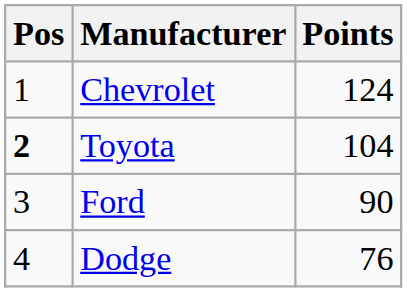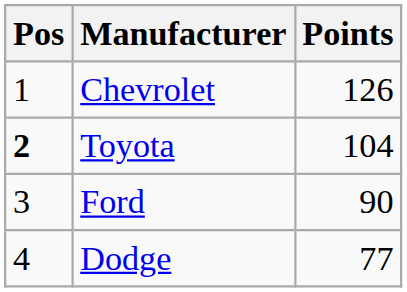Chevrolet | Points: 124 -> 126
Dodge | Points: 76 -> 77
